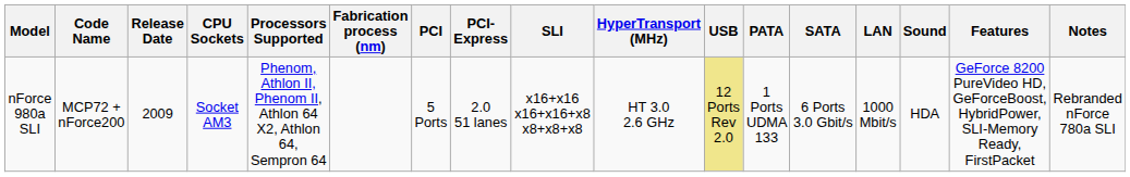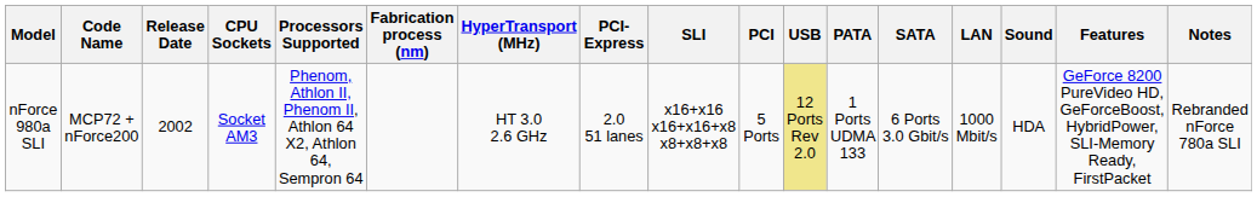columns swapped: HyperTransport (MHz) <-> PCI
nForce 980a SLI | Release Date: 2009 -> 2002
